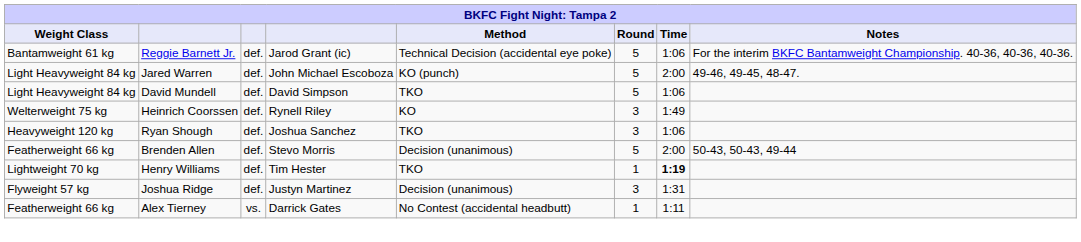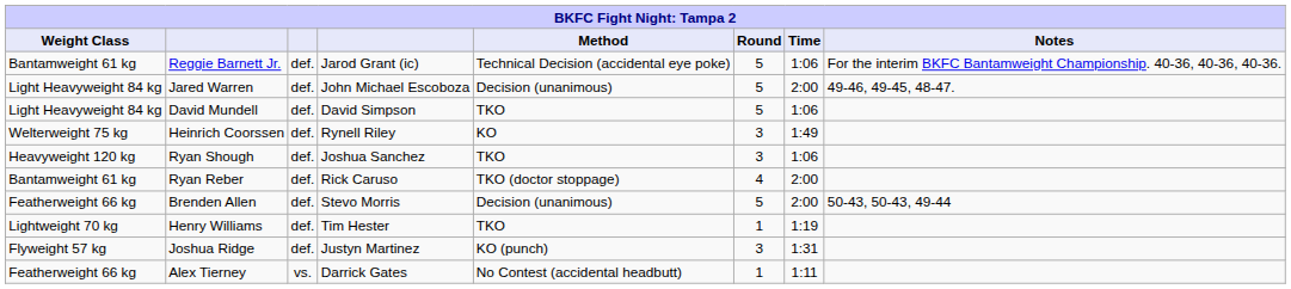Jared Warren | Method: KO (punch) -> Decision (unanimous)
+ row: Bantamweight 61 kg | Ryan Reber | def. | Rick Caruso | TKO (doctor stoppage) | 4 | 2:00
Henry Williams | Time: bold -> normal
Joshua Ridge | Method: Decision (unanimous) -> KO (punch)
